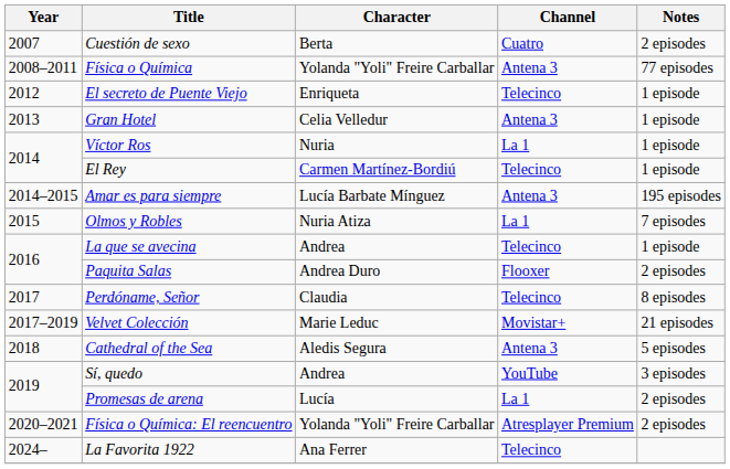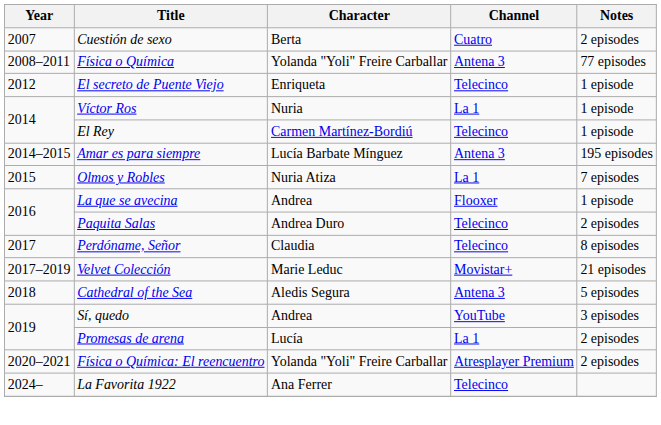- row: 2013 | Gran Hotel | Celia Velledur | Antena 3 | 1 episode
La que se avecina | Channel: Telecinco -> Flooxer
Paquita Salas | Channel: Flooxer -> Telecinco
